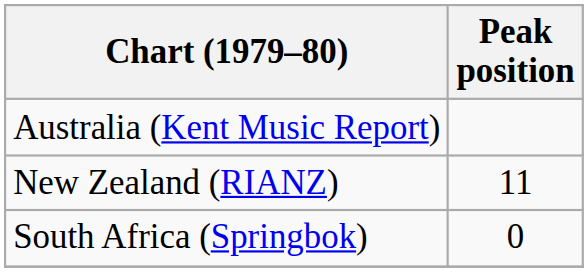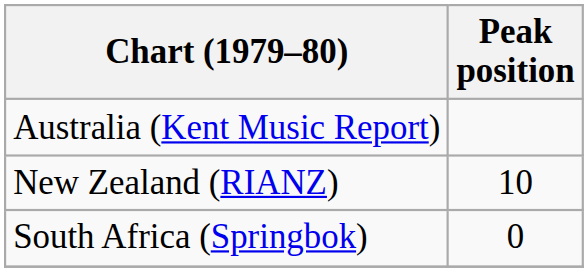New Zealand (RIANZ) | Peak position: 11 -> 10
